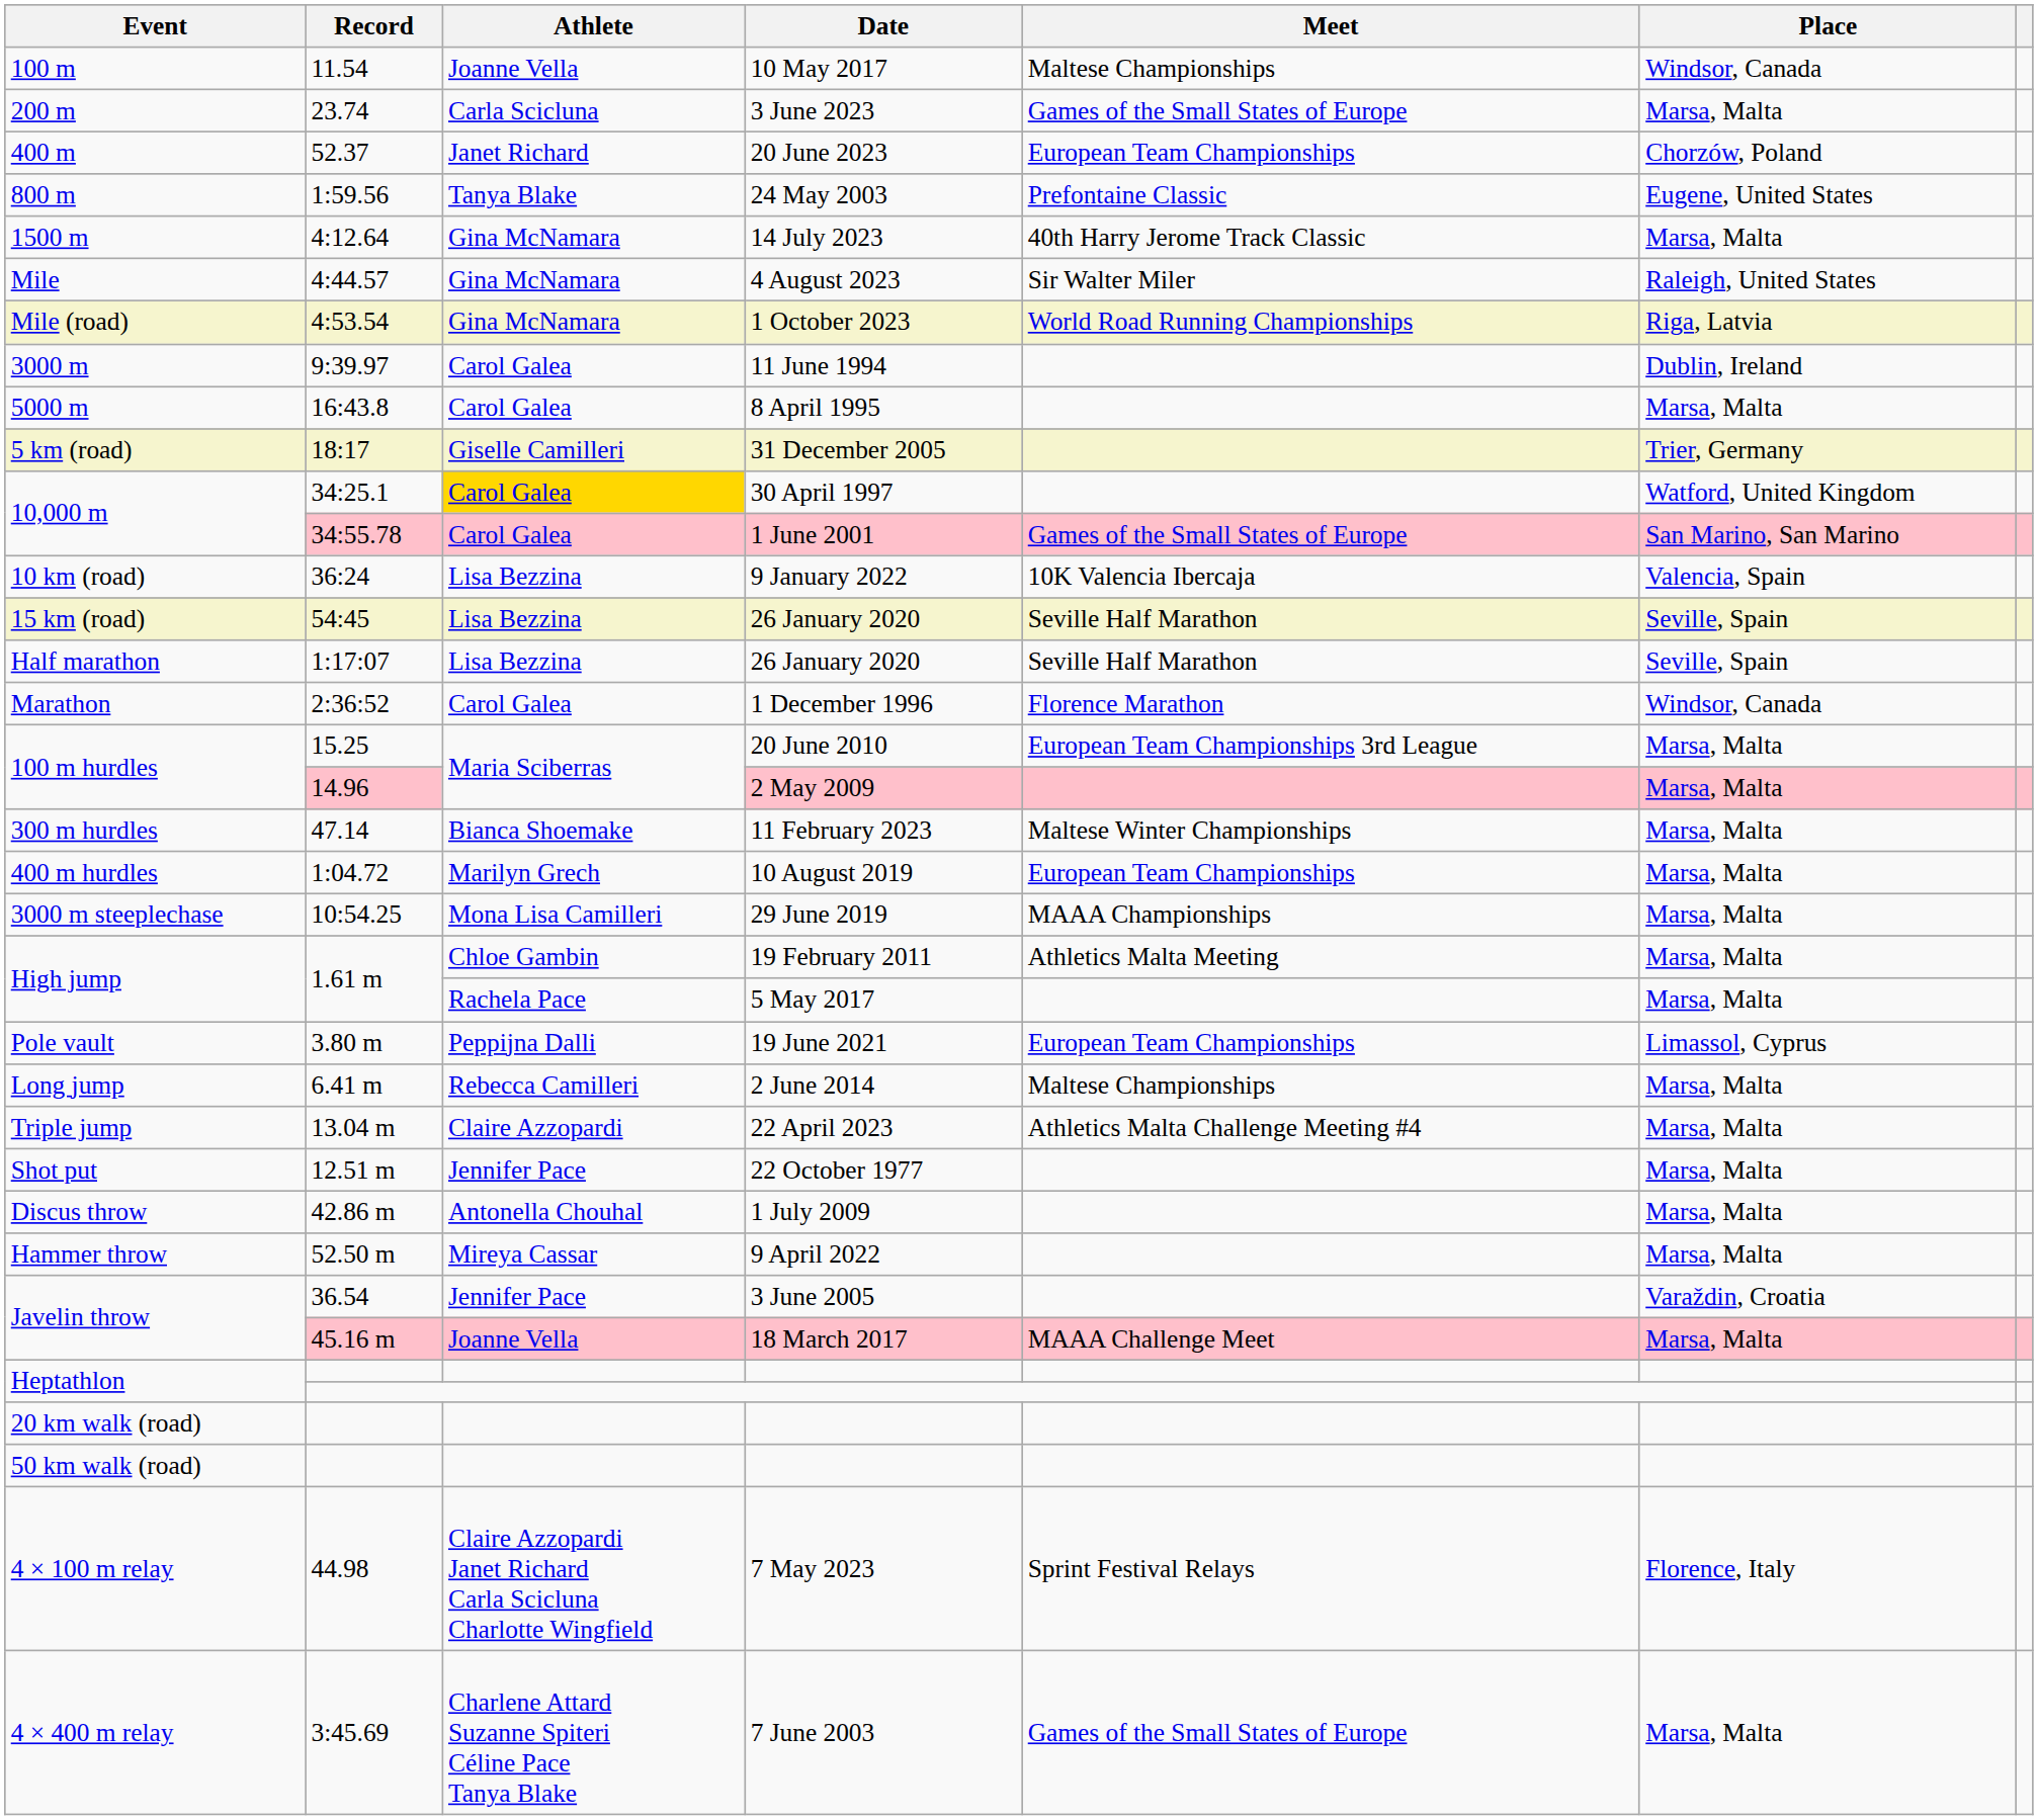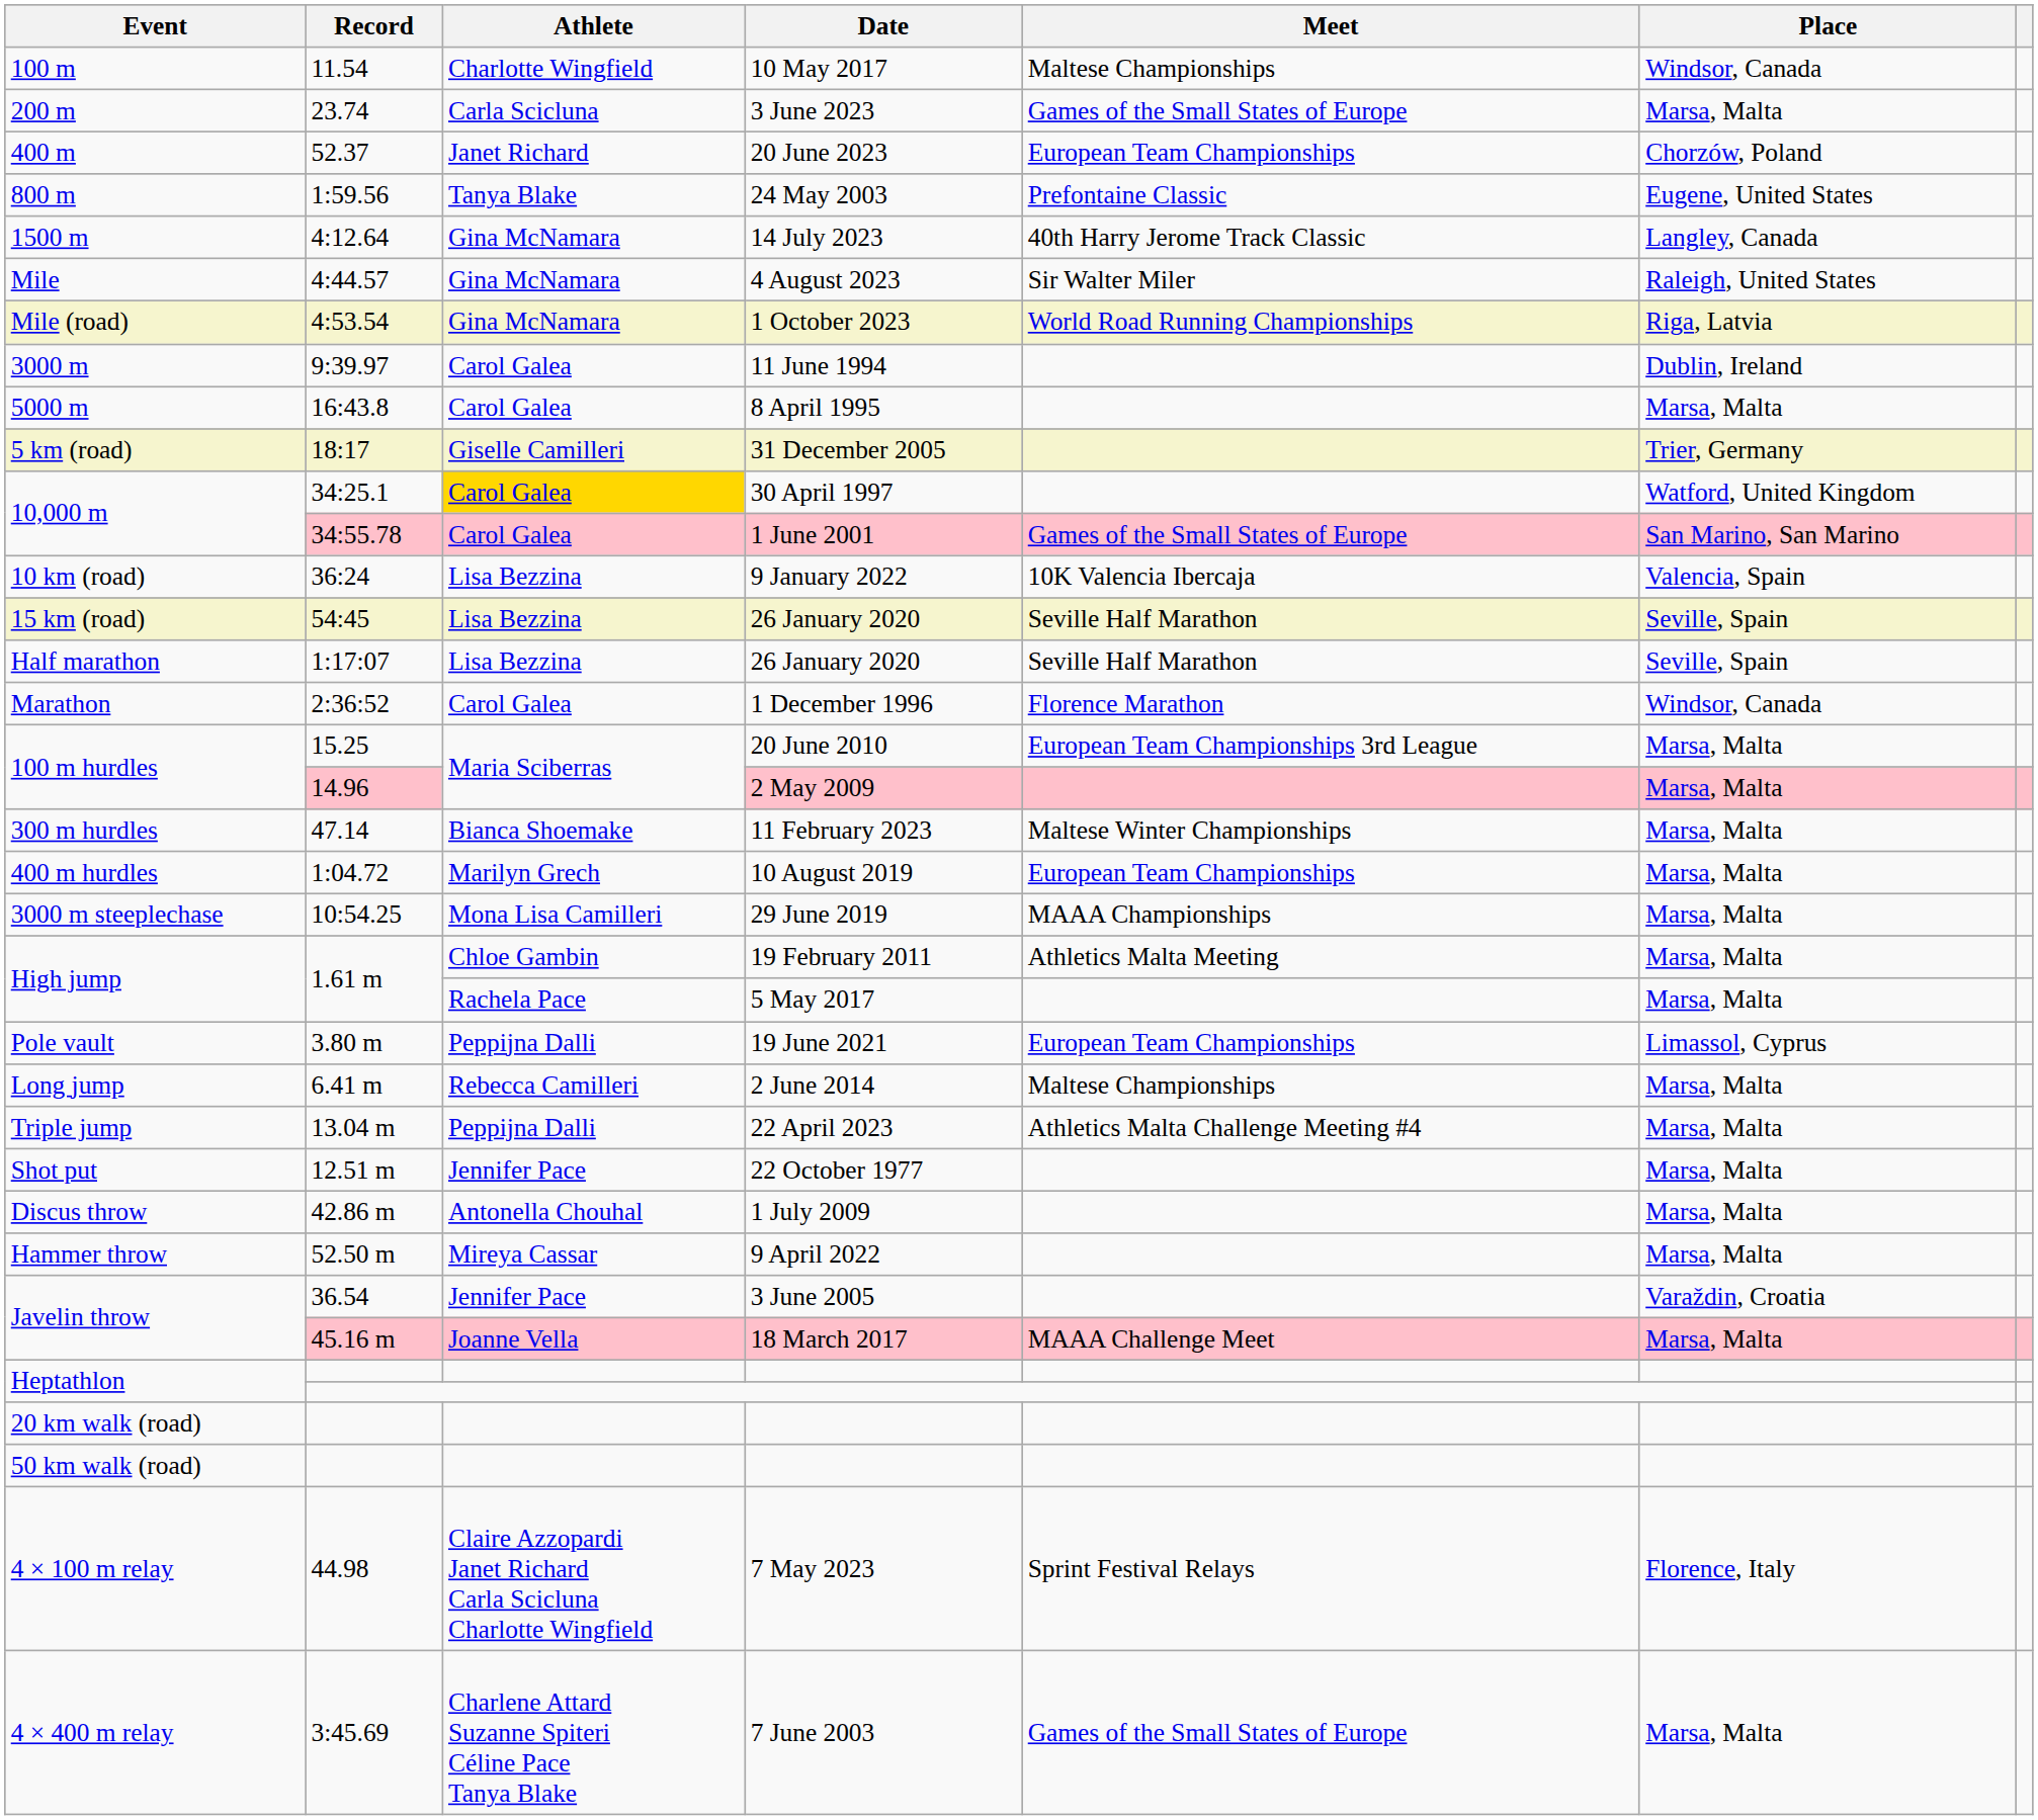11.54 | Athlete: Joanne Vella -> Charlotte Wingfield
4:12.64 | Place: Marsa, Malta -> Langley, Canada
13.04 m | Athlete: Claire Azzopardi -> Peppijna Dalli
